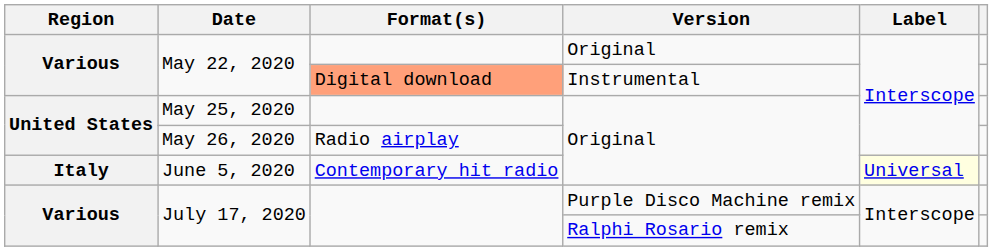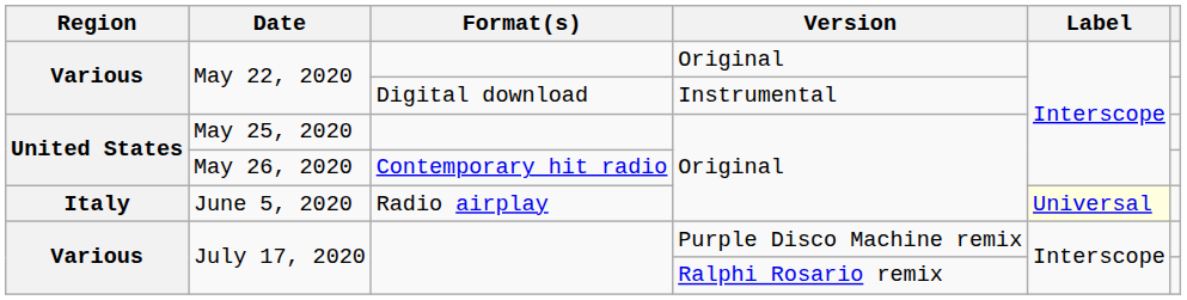May 22, 2020 / Instrumental | Format(s): lightsalmon background -> no background
May 26, 2020 | Format(s): Radio airplay -> Contemporary hit radio
June 5, 2020 | Format(s): Contemporary hit radio -> Radio airplay
